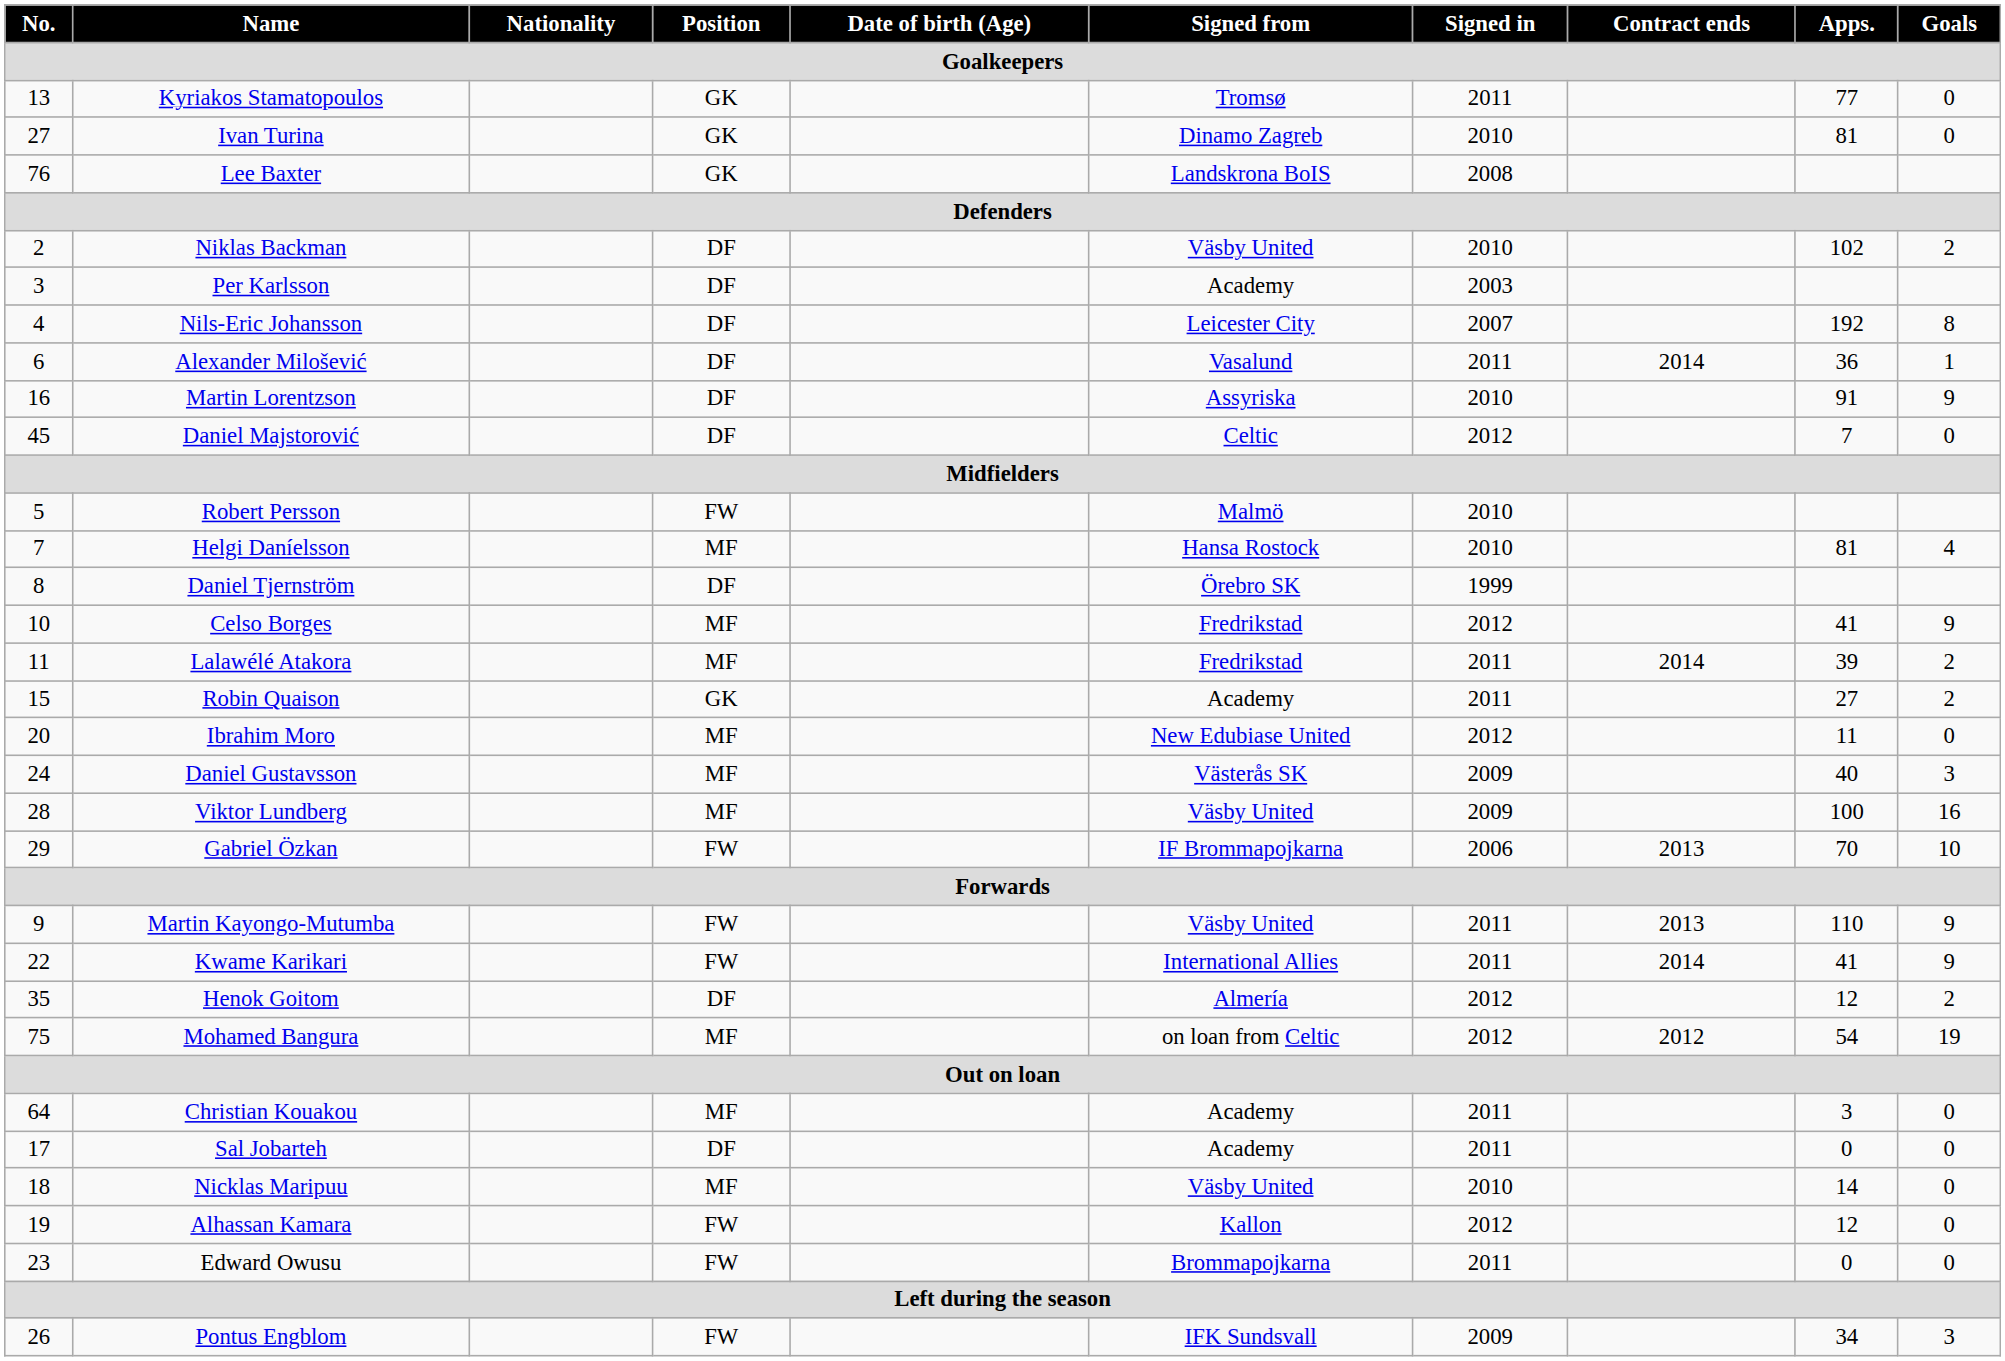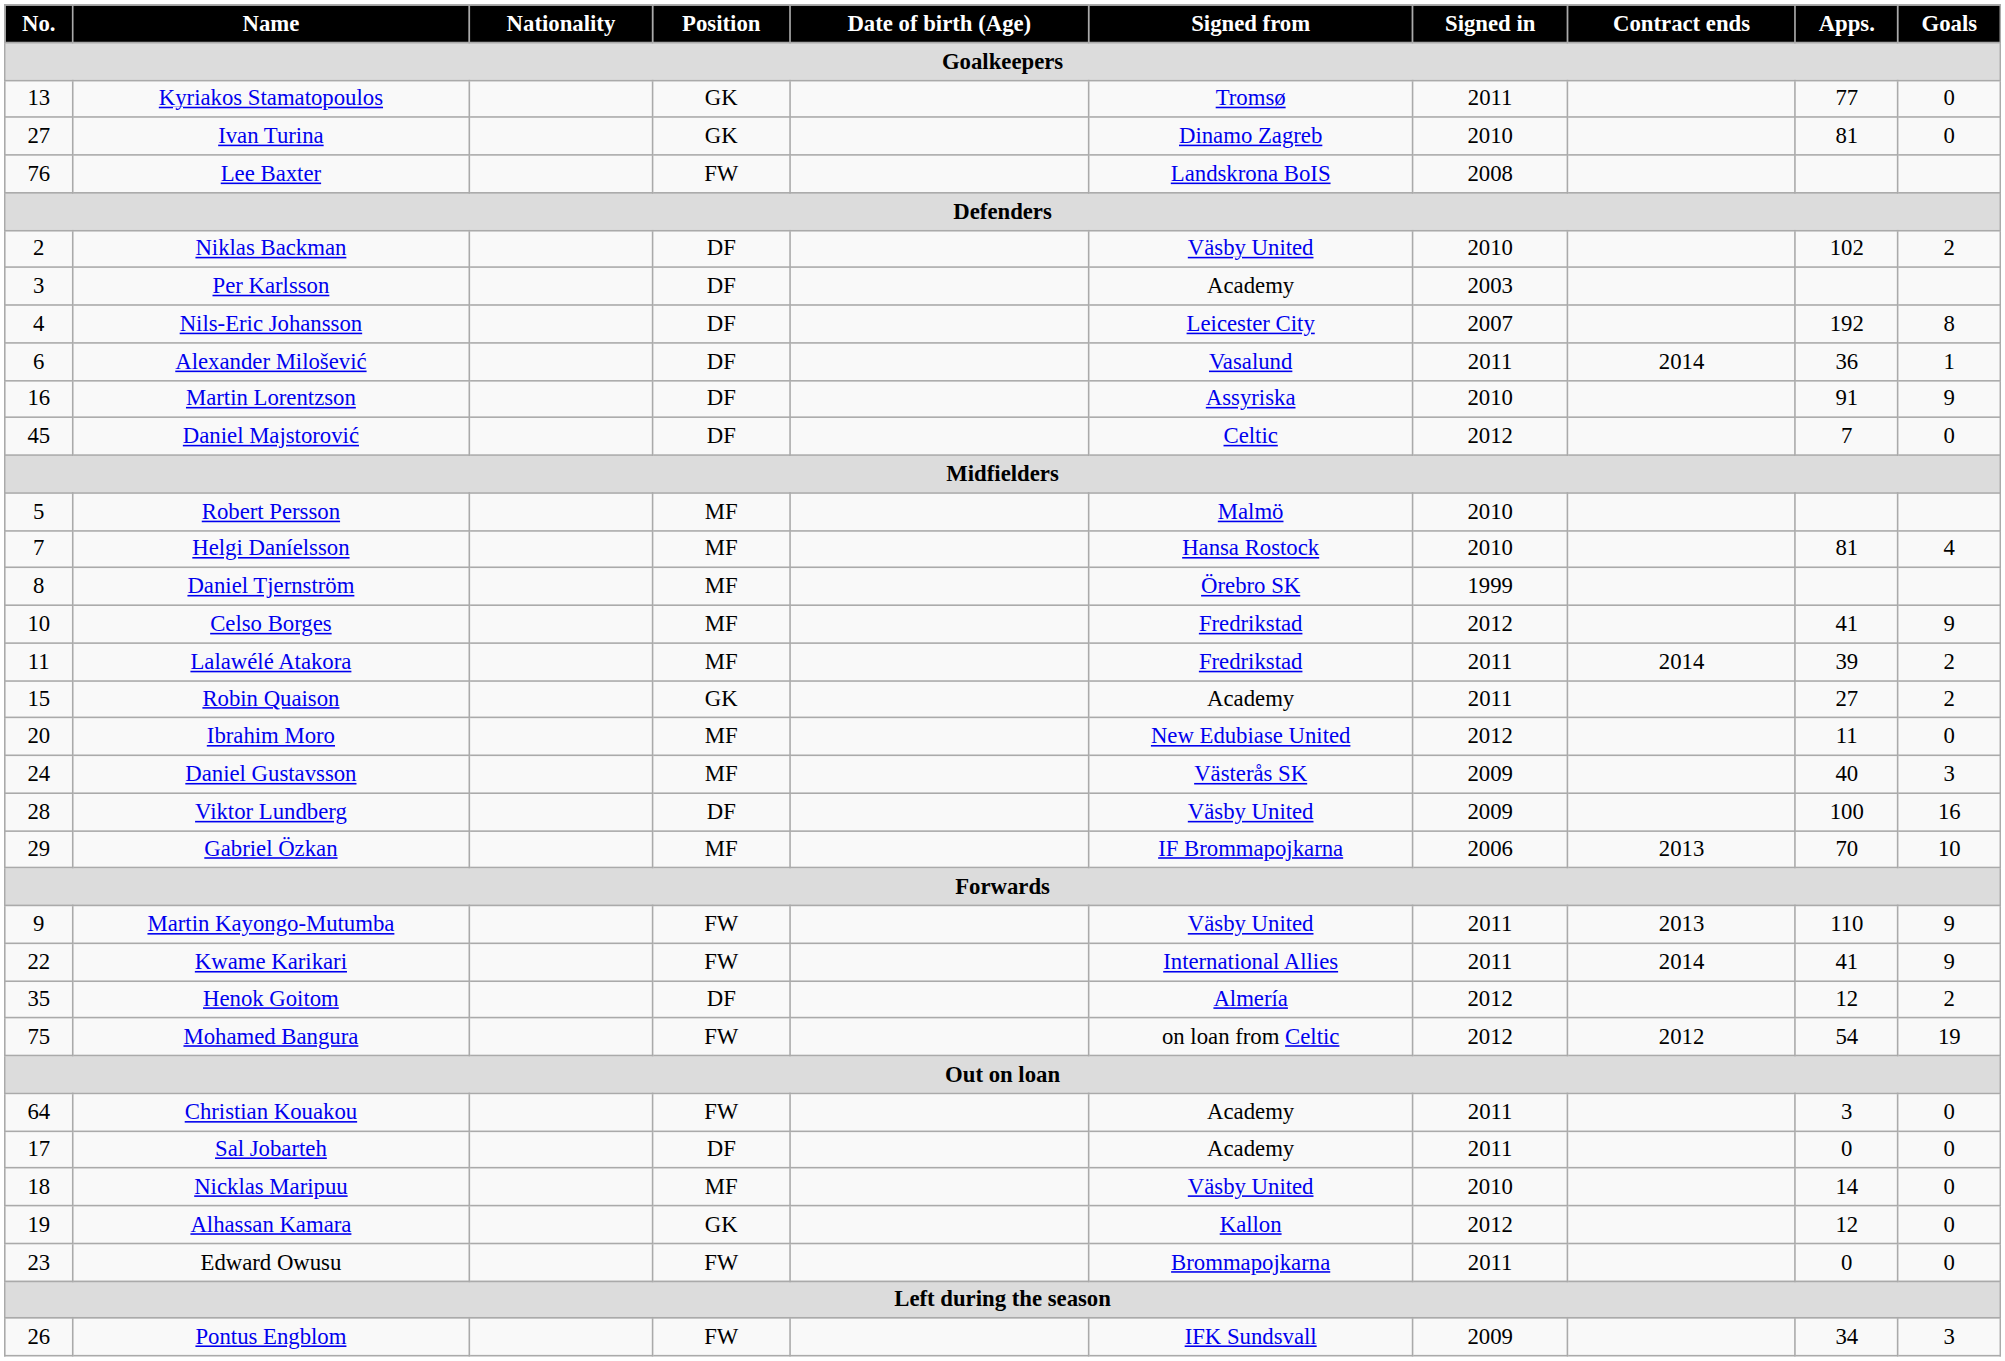Lee Baxter | Position: GK -> FW
Robert Persson | Position: FW -> MF
Daniel Tjernström | Position: DF -> MF
Viktor Lundberg | Position: MF -> DF
Gabriel Özkan | Position: FW -> MF
Mohamed Bangura | Position: MF -> FW
Christian Kouakou | Position: MF -> FW
Alhassan Kamara | Position: FW -> GK
